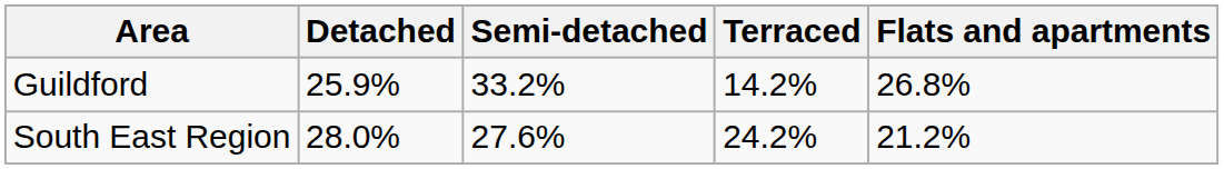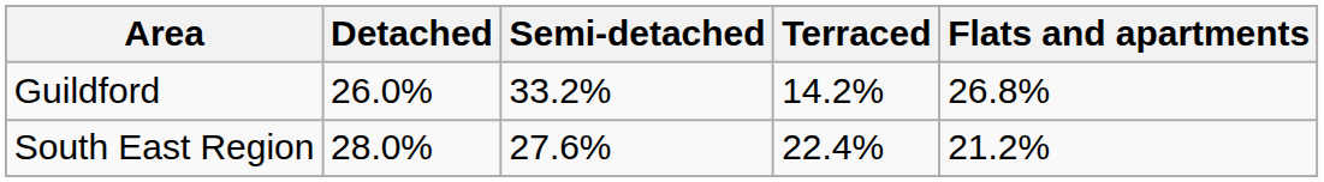Guildford | Detached: 25.9% -> 26.0%
South East Region | Terraced: 24.2% -> 22.4%
